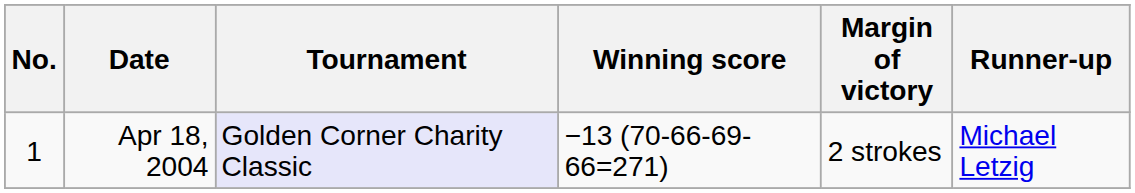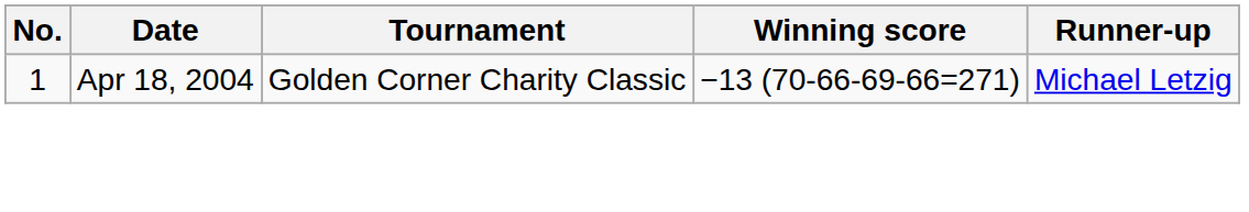- column: Margin of victory | 2 strokes
Apr 18, 2004 | Tournament: lavender background -> no background
